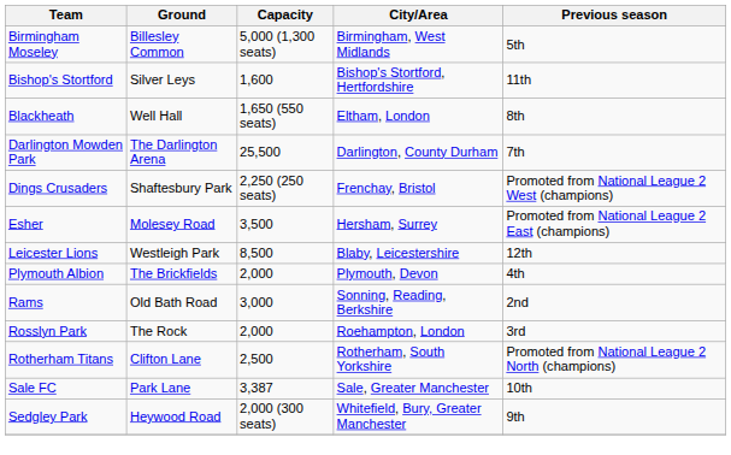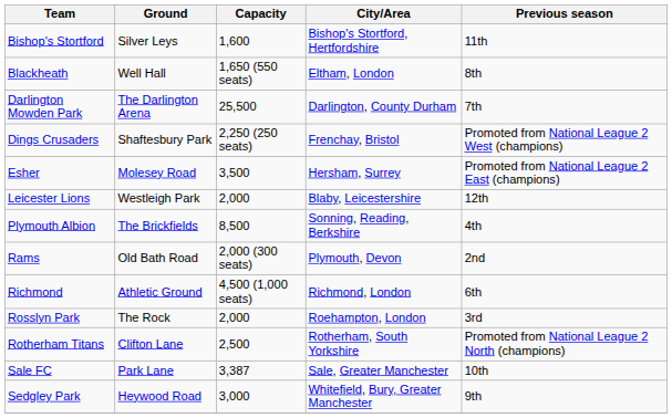- row: Birmingham Moseley | Billesley Common | 5,000 (1,300 seats) | Birmingham, West Midlands | 5th
Leicester Lions | Capacity: 8,500 -> 2,000
Plymouth Albion | Capacity: 2,000 -> 8,500
Plymouth Albion | City/Area: Plymouth, Devon -> Sonning, Reading, Berkshire
Rams | Capacity: 3,000 -> 2,000 (300 seats)
Rams | City/Area: Sonning, Reading, Berkshire -> Plymouth, Devon
+ row: Richmond | Athletic Ground | 4,500 (1,000 seats) | Richmond, London | 6th
Sedgley Park | Capacity: 2,000 (300 seats) -> 3,000
